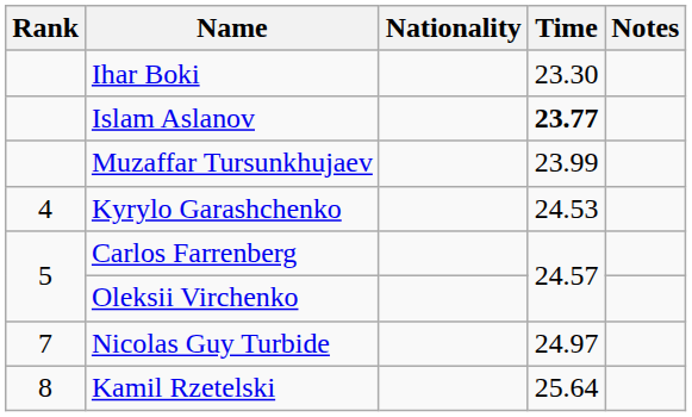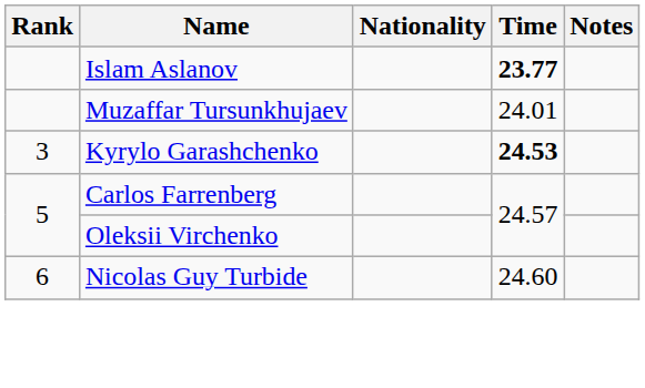- row: Ihar Boki | 23.30
Muzaffar Tursunkhujaev | Time: 23.99 -> 24.01
Kyrylo Garashchenko | Rank: 4 -> 3
Kyrylo Garashchenko | Time: normal -> bold
Nicolas Guy Turbide | Rank: 7 -> 6
Nicolas Guy Turbide | Time: 24.97 -> 24.60
- row: 8 | Kamil Rzetelski | 25.64
